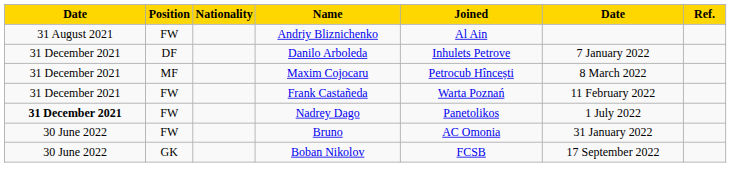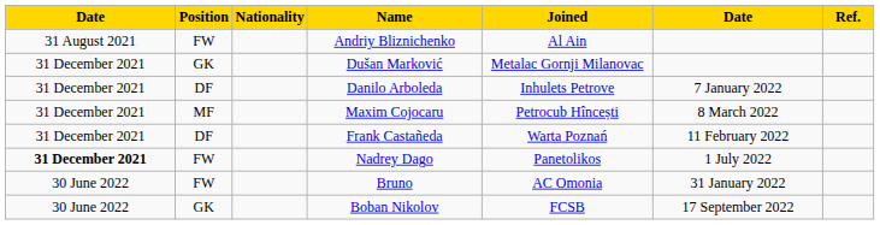+ row: 31 December 2021 | GK | Dušan Marković | Metalac Gornji Milanovac
Frank Castañeda | Position: FW -> DF
